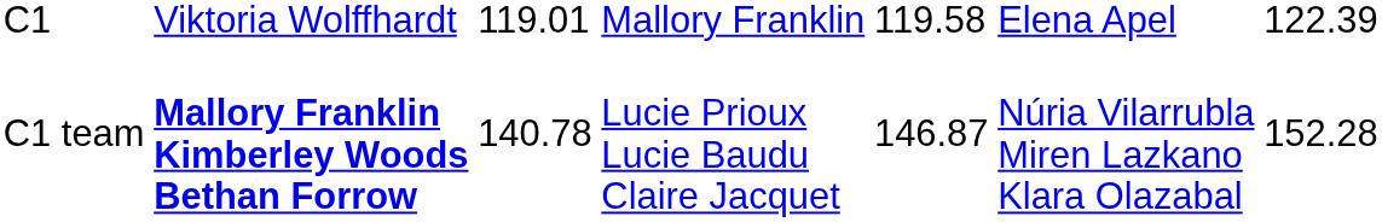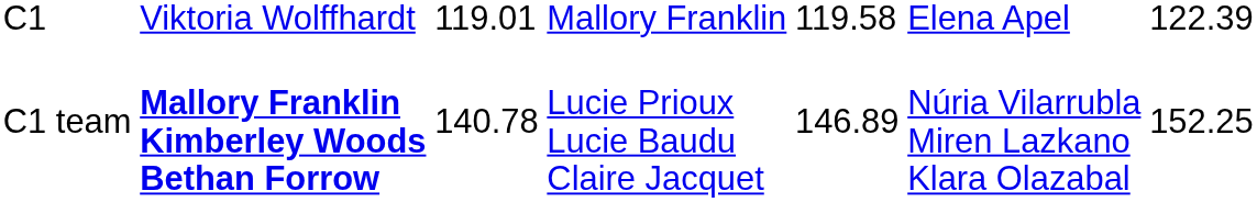C1 team | column 5: 146.87 -> 146.89
C1 team | column 7: 152.28 -> 152.25
